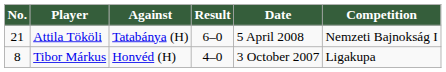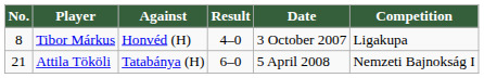rows swapped: Tibor Márkus <-> Attila Tököli
